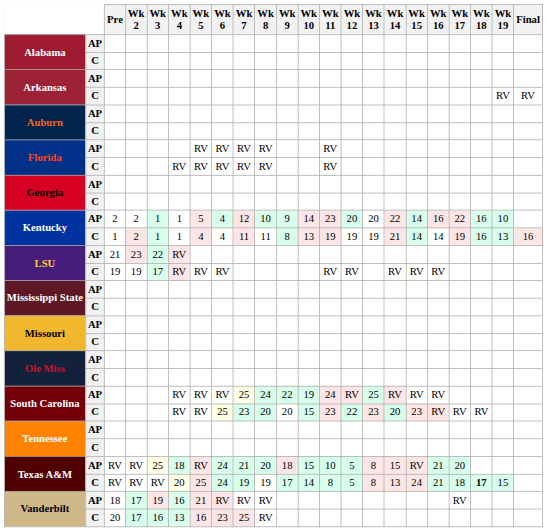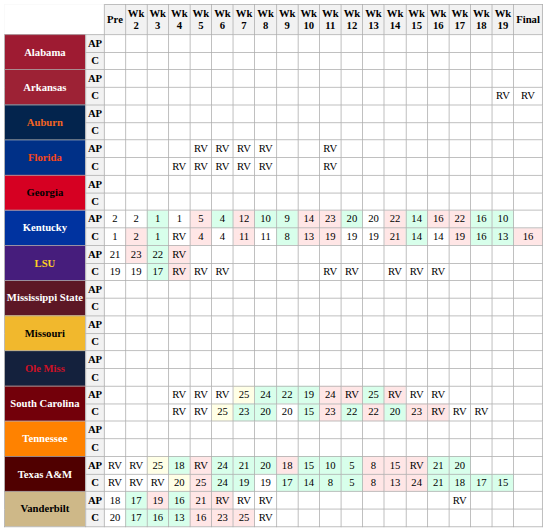Kentucky / C | Wk 4: 1 -> RV
South Carolina / C | Wk 13: 23 -> 22
Texas A&M / C | Wk 18: bold -> normal
